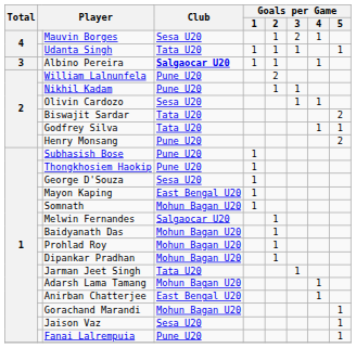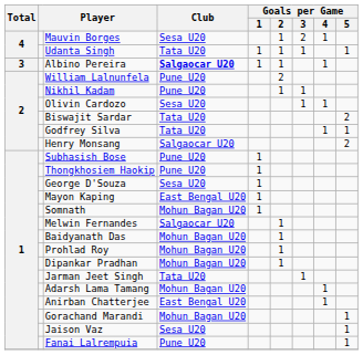Henry Monsang | Club: Pune U20 -> Salgaocar U20
